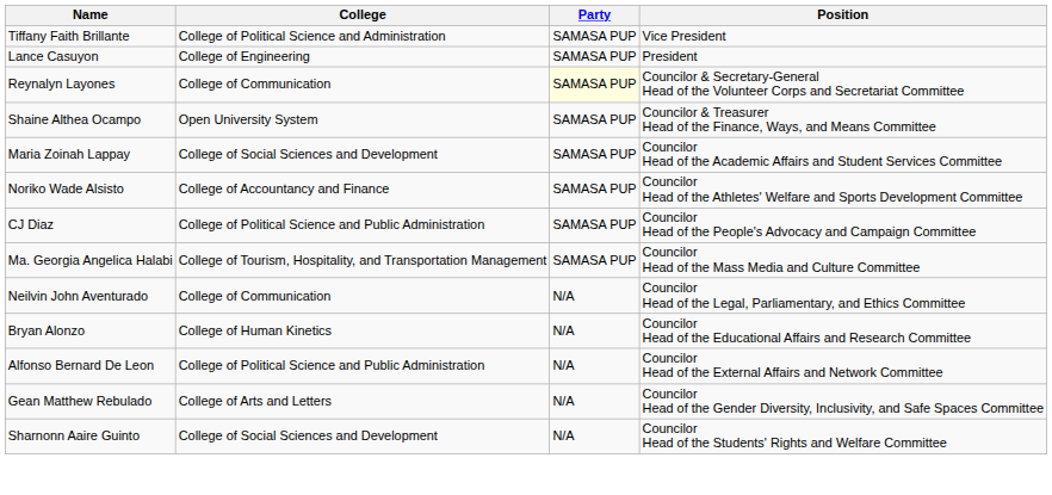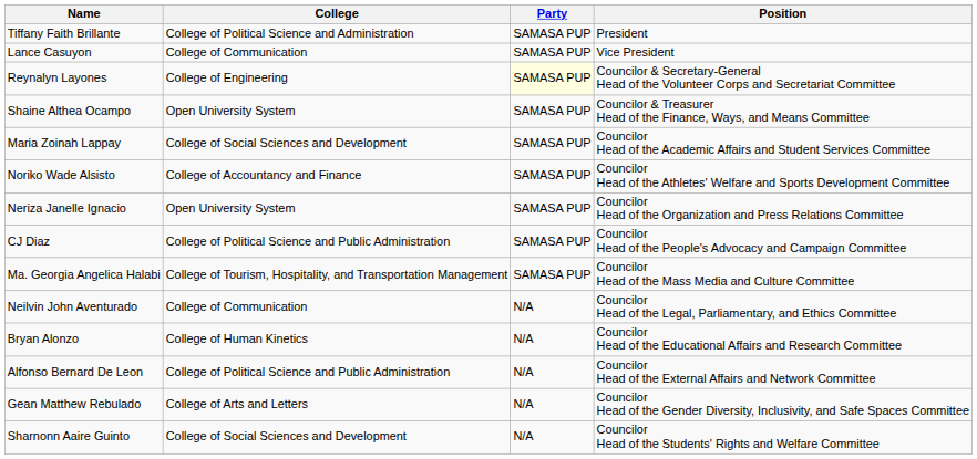Tiffany Faith Brillante | Position: Vice President -> President
Lance Casuyon | College: College of Engineering -> College of Communication
Lance Casuyon | Position: President -> Vice President
Reynalyn Layones | College: College of Communication -> College of Engineering
+ row: Neriza Janelle Ignacio | Open University System | SAMASA PUP | Councilor Head of the Organization and Press Relations Committee
